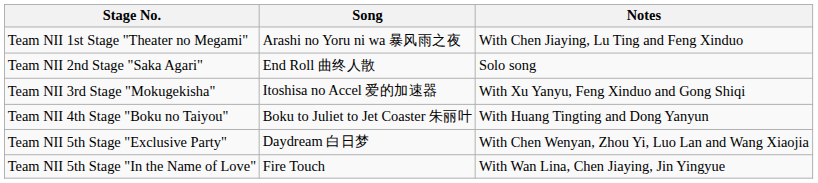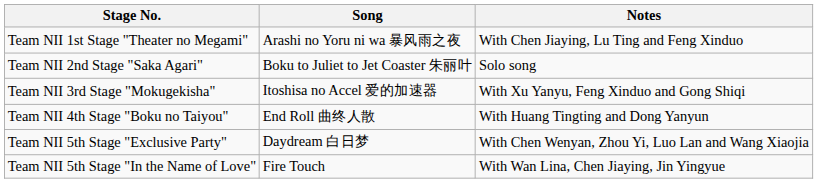Team NII 2nd Stage "Saka Agari" | Song: End Roll 曲终人散 -> Boku to Juliet to Jet Coaster 朱丽叶
Team NII 4th Stage "Boku no Taiyou" | Song: Boku to Juliet to Jet Coaster 朱丽叶 -> End Roll 曲终人散
